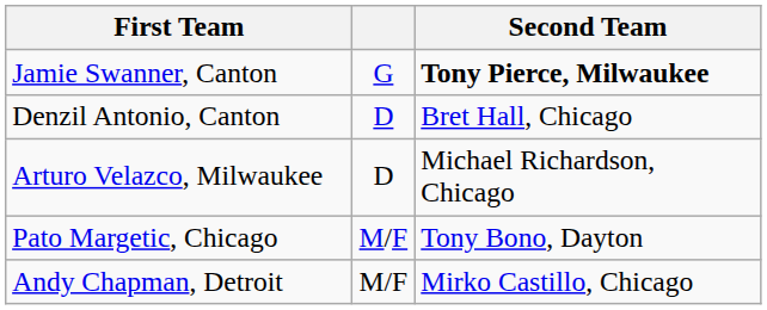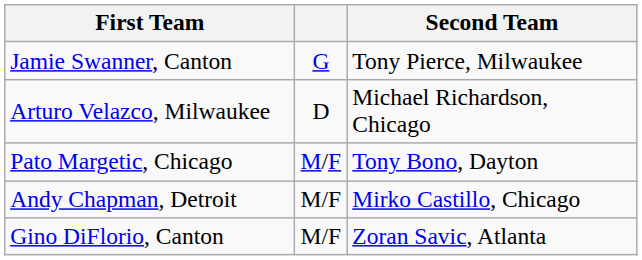Jamie Swanner, Canton | Second Team: bold -> normal
- row: Denzil Antonio, Canton | D | Bret Hall, Chicago
+ row: Gino DiFlorio, Canton | M/F | Zoran Savic, Atlanta
